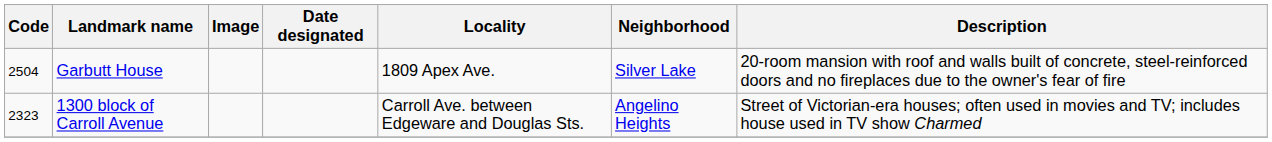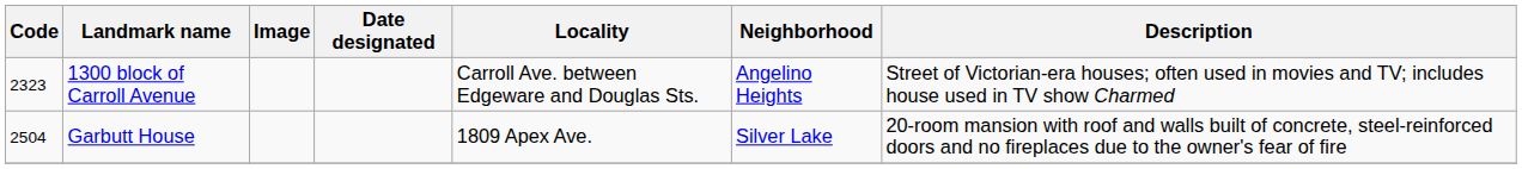rows swapped: 1300 block of Carroll Avenue <-> Garbutt House
